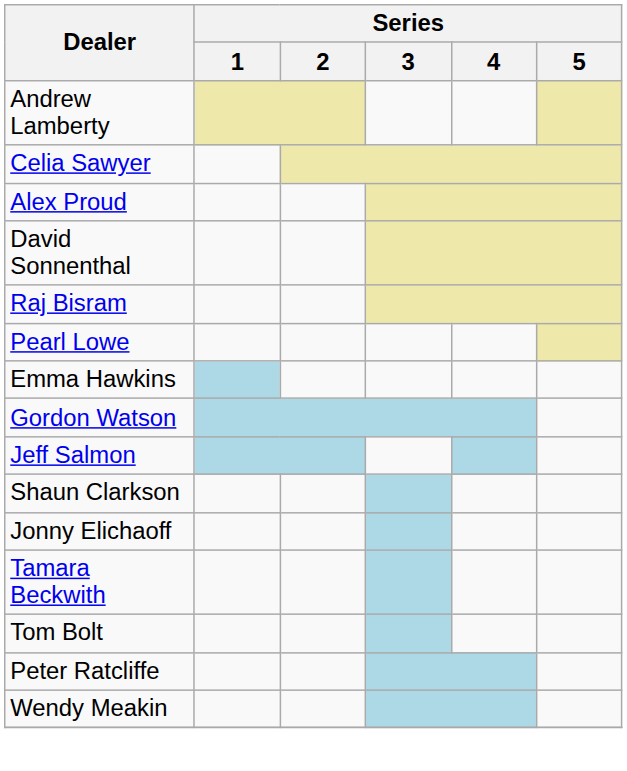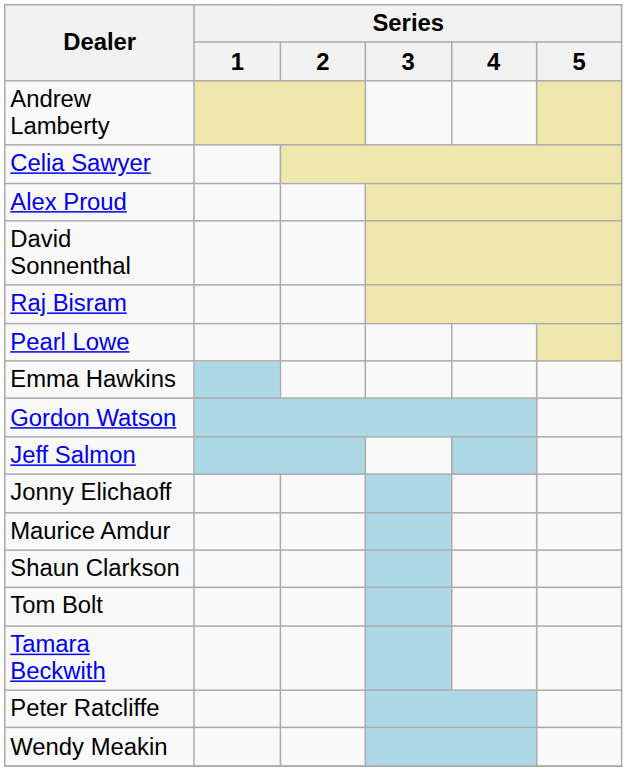rows swapped: Jonny Elichaoff <-> Shaun Clarkson
+ row: Maurice Amdur
rows swapped: Tamara Beckwith <-> Tom Bolt
